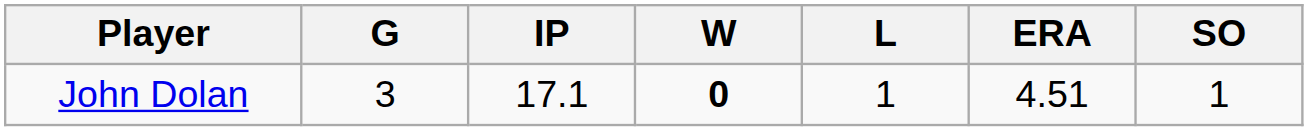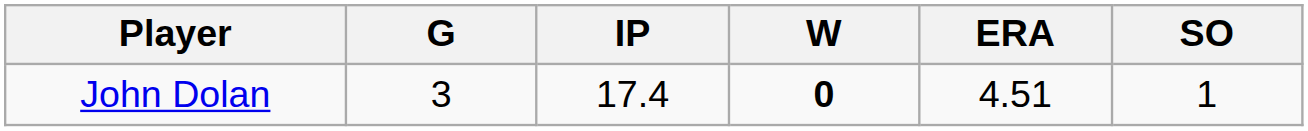- column: L | 1
John Dolan | IP: 17.1 -> 17.4
